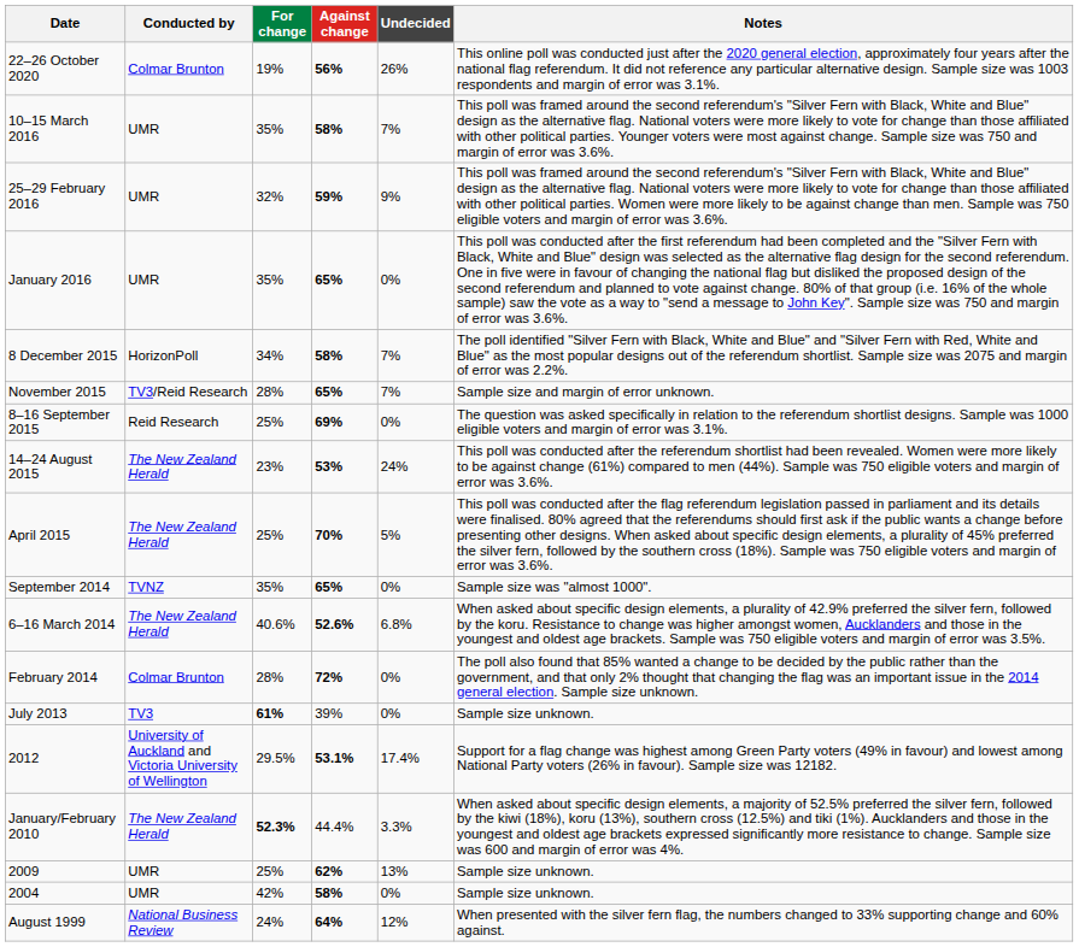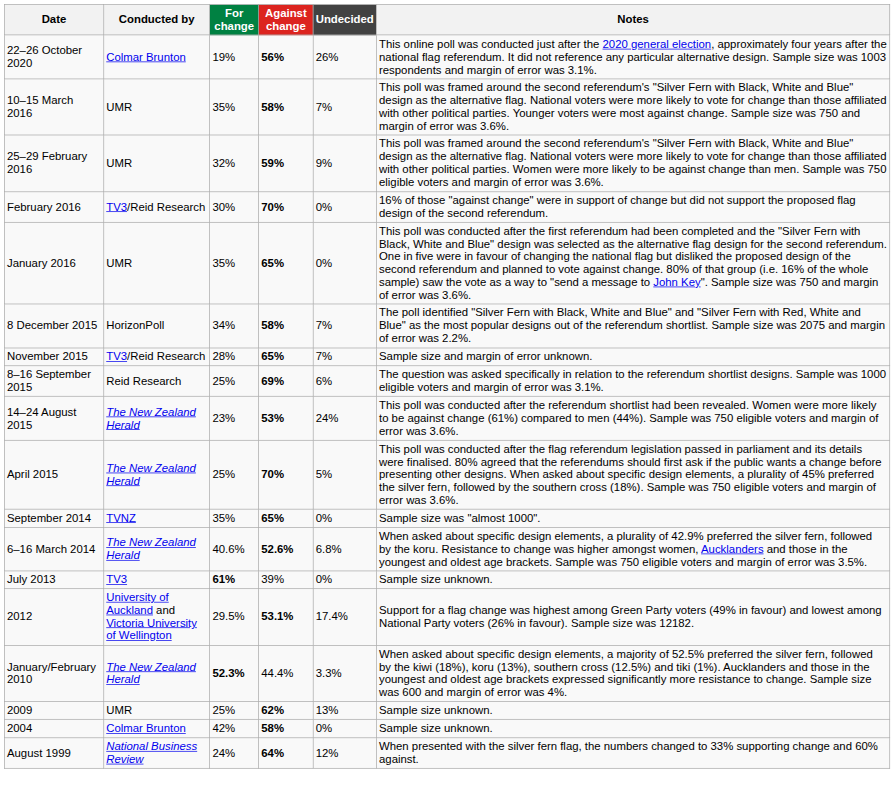+ row: February 2016 | TV3/Reid Research | 30% | 70% | 0% | 16% of those "against change" were in support of change but did not support the proposed flag design of the second referendum.
8–16 September 2015 | Undecided: 0% -> 6%
- row: February 2014 | Colmar Brunton | 28% | 72% | 0% | The poll also found that 85% wanted a change to be decided by the public rather than the government, and that only 2% thought that changing the flag was an important issue in the 2014 general election. Sample size unknown.
2004 | Conducted by: UMR -> Colmar Brunton
